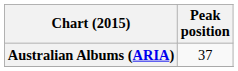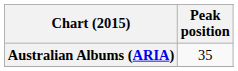Australian Albums (ARIA) | Peak position: 37 -> 35
